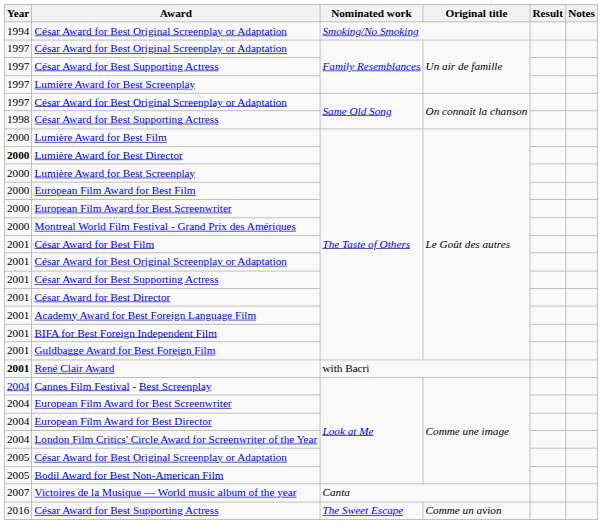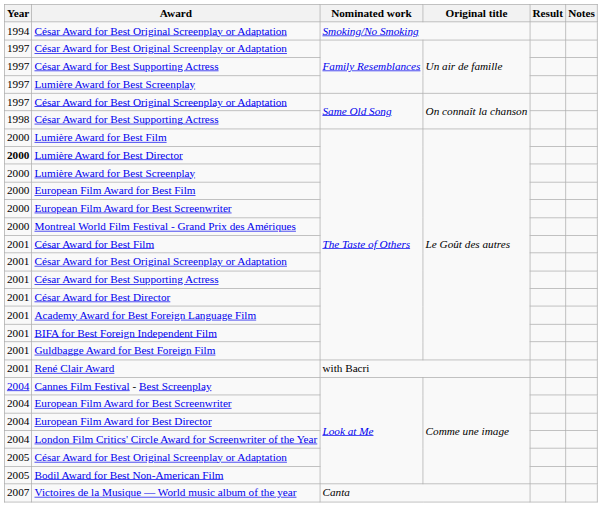René Clair Award | Year: bold -> normal
- row: 2016 | César Award for Best Supporting Actress | The Sweet Escape | Comme un avion
